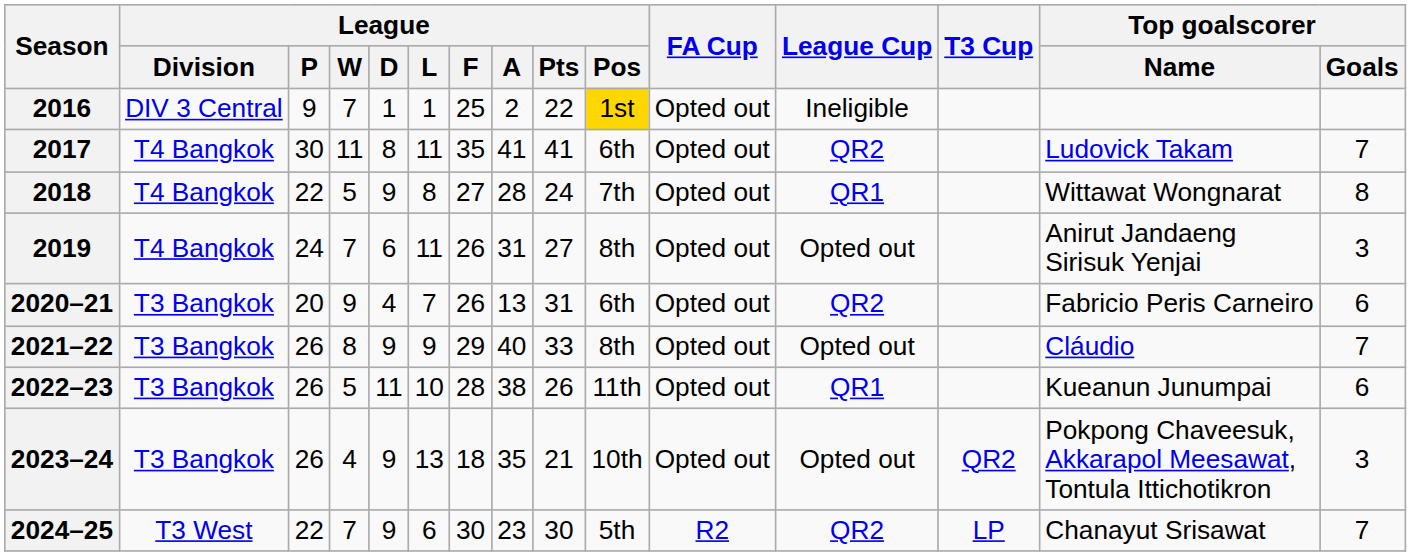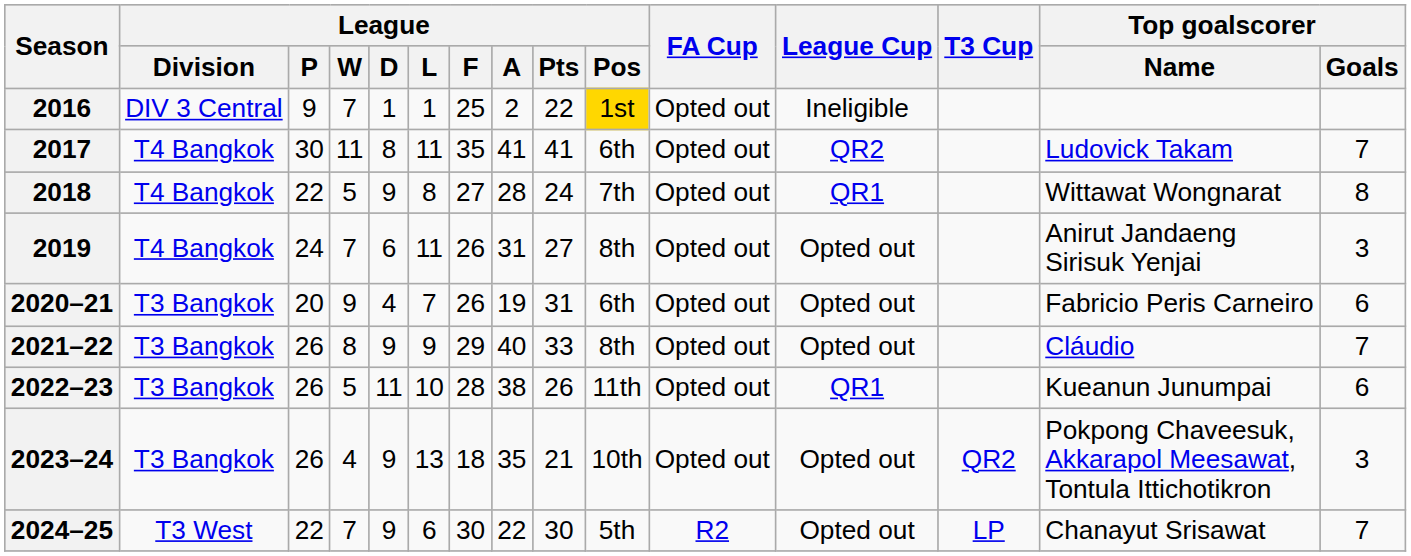2020–21 | League / A: 13 -> 19
2020–21 | League Cup: QR2 -> Opted out
2024–25 | League / A: 23 -> 22
2024–25 | League Cup: QR2 -> Opted out
